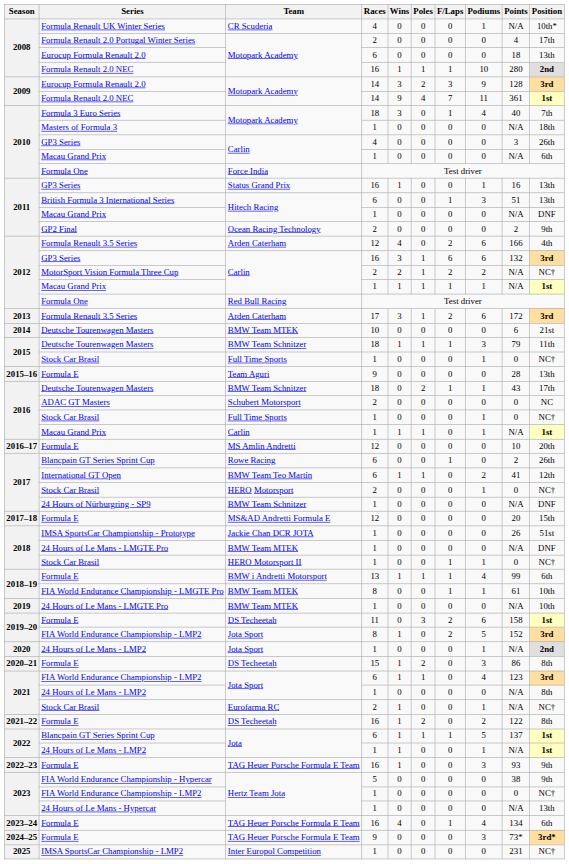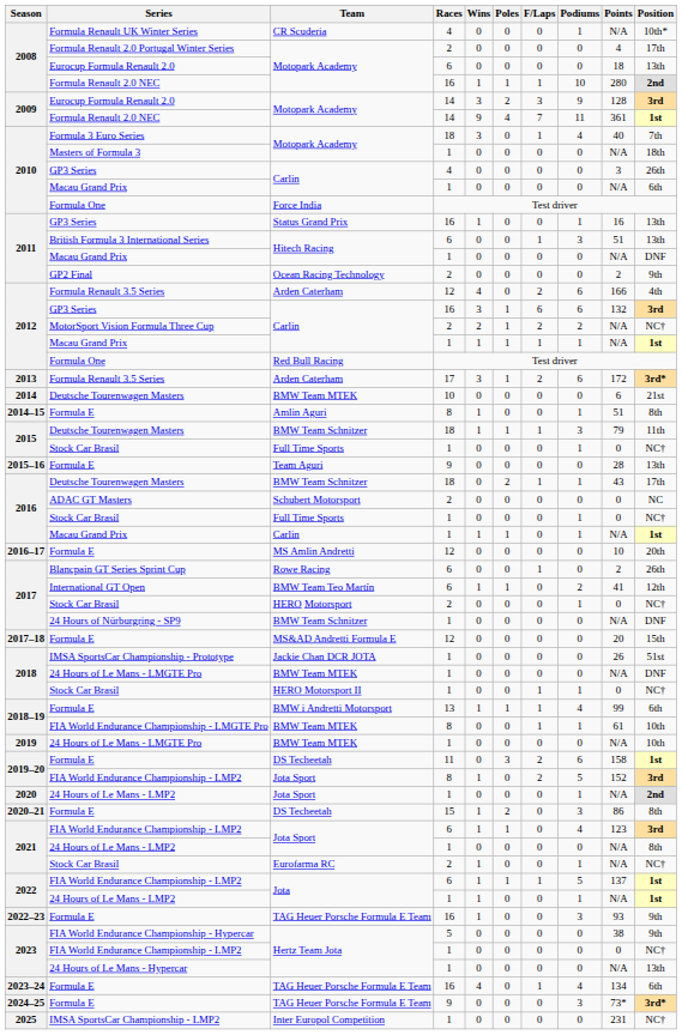Arden Caterham / 17 | Position: 3rd -> 3rd*
+ row: 2014–15 | Formula E | Amlin Aguri | 8 | 1 | 0 | 0 | 1 | 51 | 8th
- row: 2021–22 | Formula E | DS Techeetah | 16 | 1 | 2 | 0 | 2 | 122 | 8th
Jota / 6 | Series: Blancpain GT Series Sprint Cup -> FIA World Endurance Championship - LMP2
